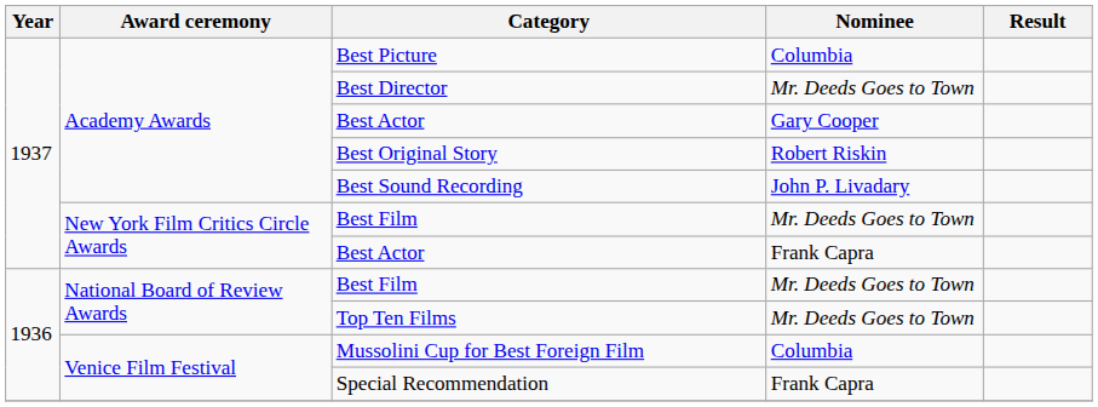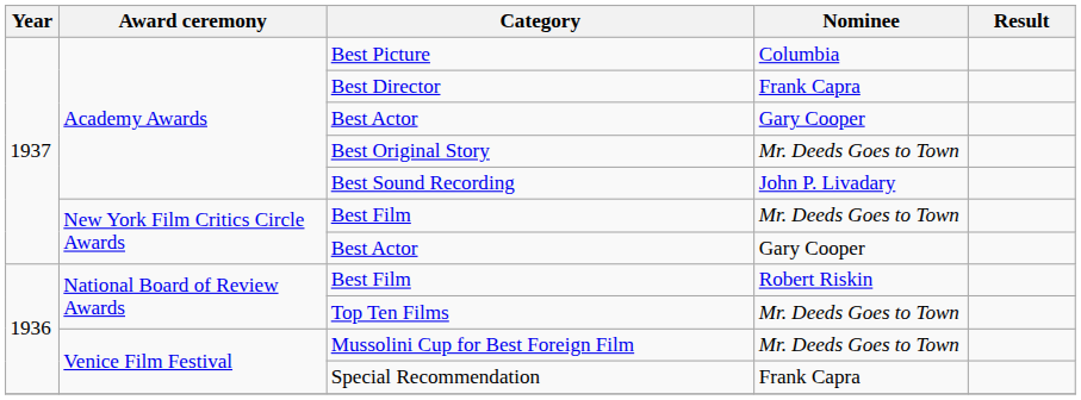Best Director | Nominee: Mr. Deeds Goes to Town -> Frank Capra
Best Original Story | Nominee: Robert Riskin -> Mr. Deeds Goes to Town
New York Film Critics Circle Awards / Best Actor | Nominee: Frank Capra -> Gary Cooper
National Board of Review Awards / Best Film | Nominee: Mr. Deeds Goes to Town -> Robert Riskin
Mussolini Cup for Best Foreign Film | Nominee: Columbia -> Mr. Deeds Goes to Town
